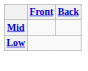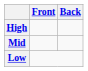+ row: High
